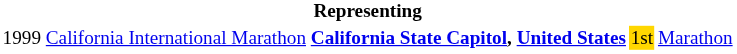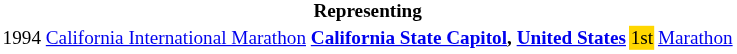California International Marathon | column 1: 1999 -> 1994
